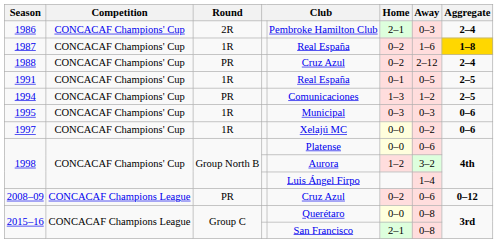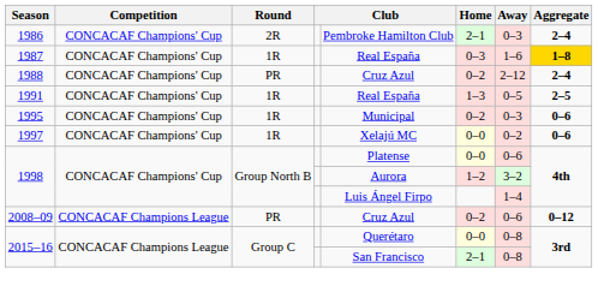1987 | Home: 0–2 -> 0–3
1991 | Home: 0–1 -> 1–3
- row: 1994 | CONCACAF Champions' Cup | PR | Comunicaciones | 1–3 | 1–2 | 2–5
1995 | Home: 0–3 -> 0–2
